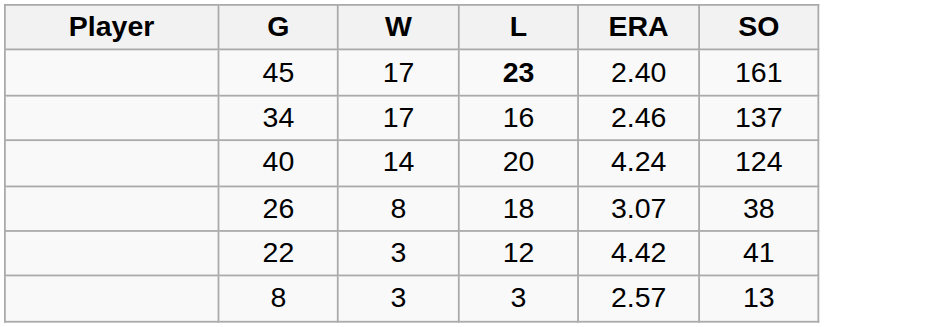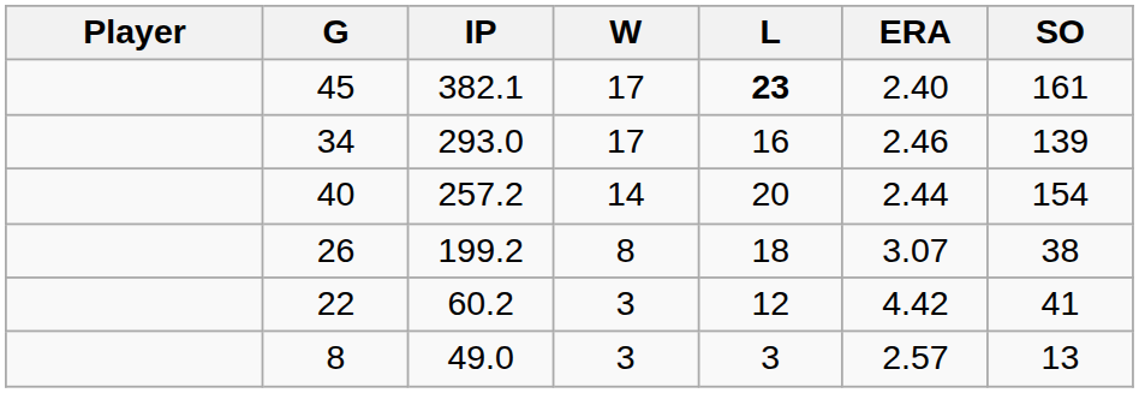+ column: IP | 382.1 | 293.0 | 257.2 | 199.2 | 60.2 | 49.0
34 | SO: 137 -> 139
40 | ERA: 4.24 -> 2.44
40 | SO: 124 -> 154
